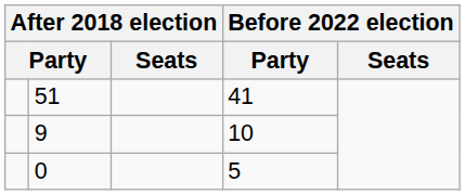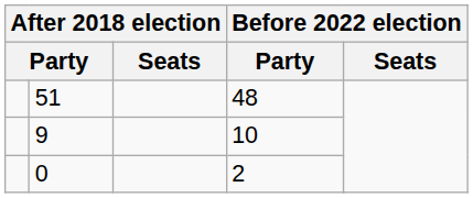51 | column 4: 41 -> 48
0 | column 4: 5 -> 2
